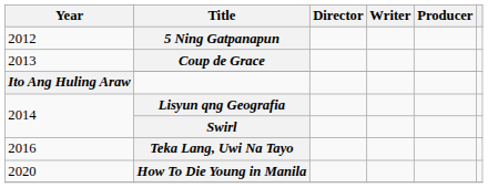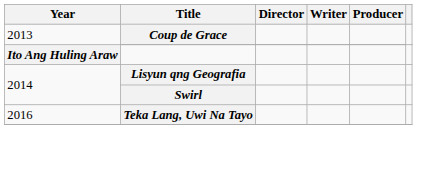- row: 2012 | 5 Ning Gatpanapun
- row: 2020 | How To Die Young in Manila
